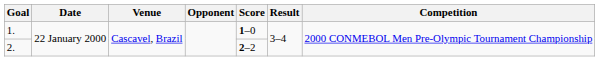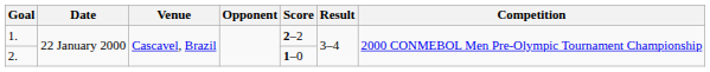1. | Score: 1–0 -> 2–2
2. | Score: 2–2 -> 1–0
